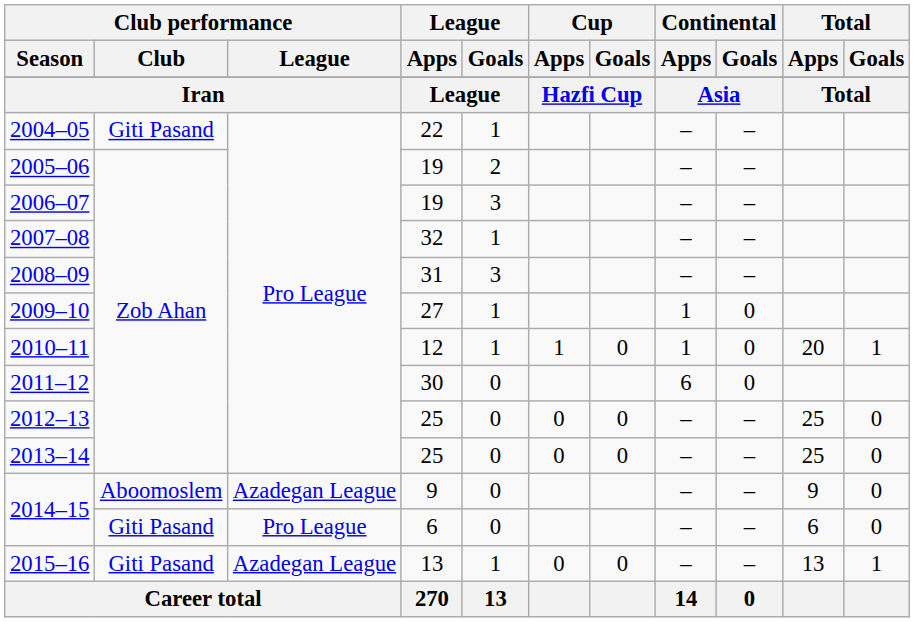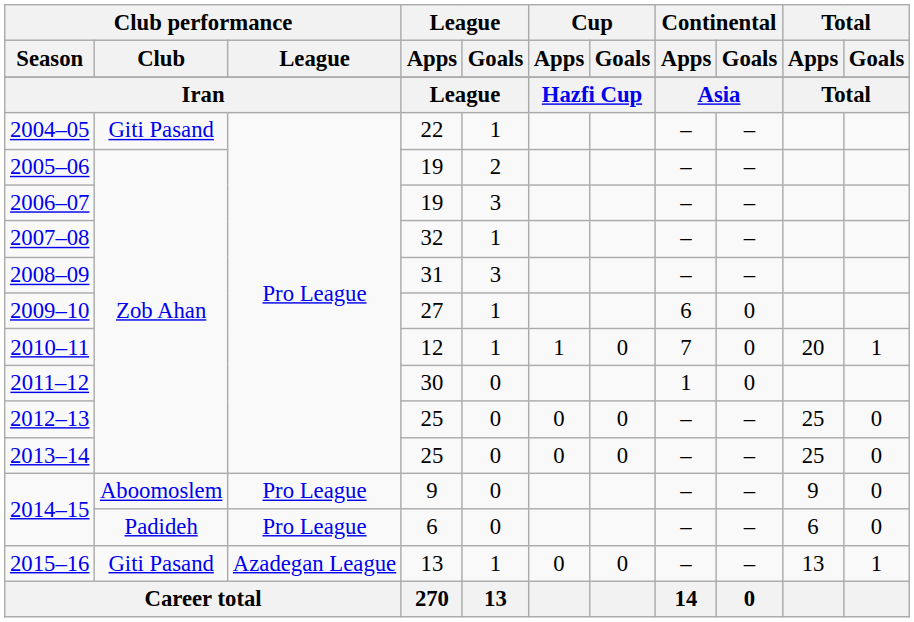2009–10 | Continental / Apps: 1 -> 6
2010–11 | Continental / Apps: 1 -> 7
2011–12 | Continental / Apps: 6 -> 1
2014–15 / 9 | Club performance / League: Azadegan League -> Pro League
2014–15 / 6 | Club performance / Club: Giti Pasand -> Padideh
